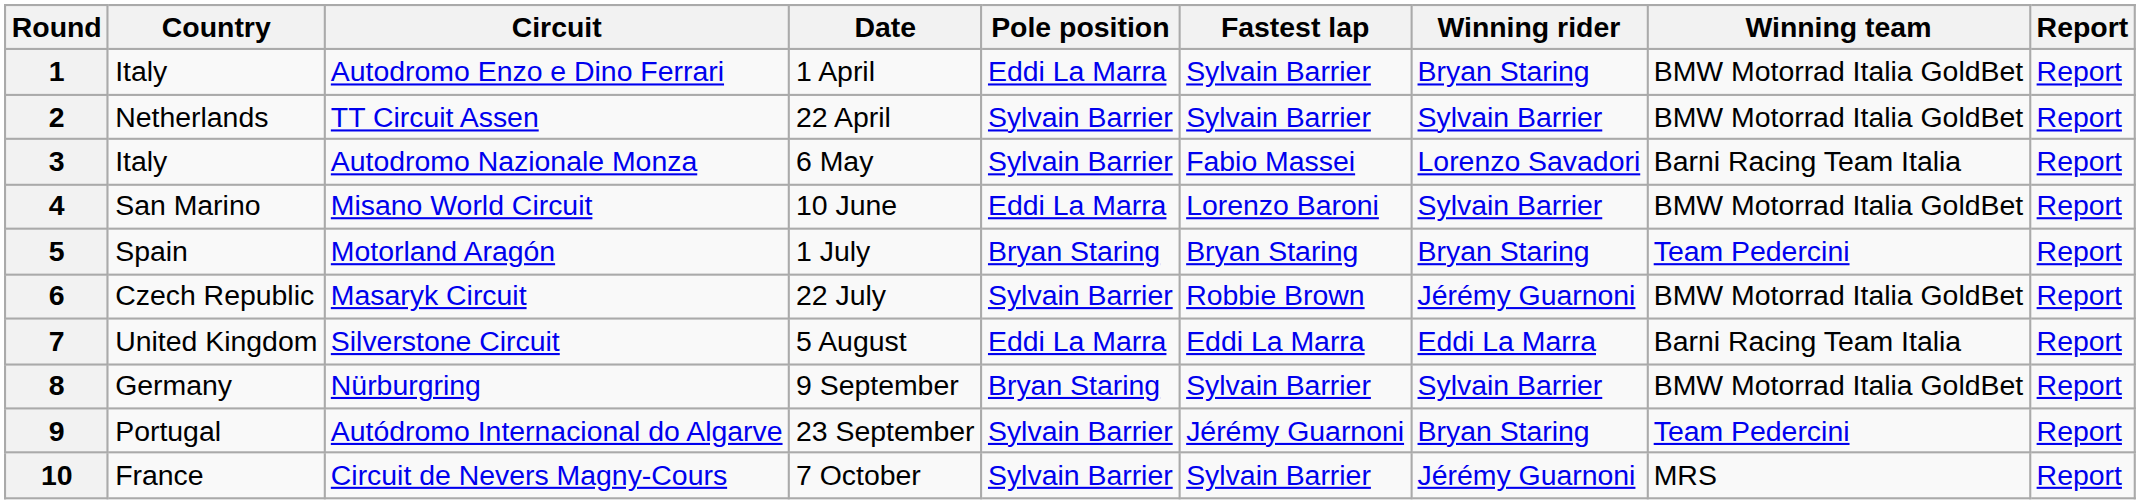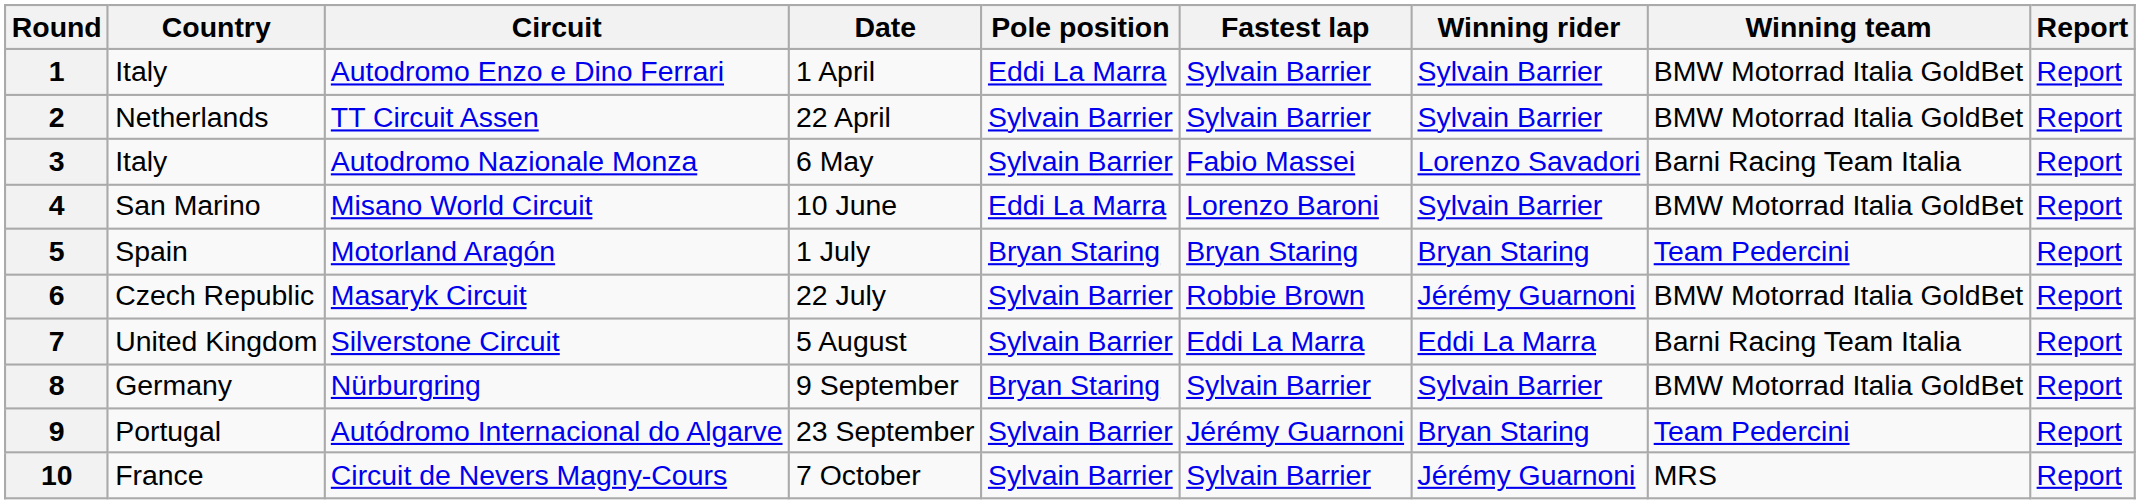1 | Winning rider: Bryan Staring -> Sylvain Barrier
7 | Pole position: Eddi La Marra -> Sylvain Barrier
